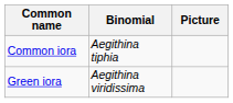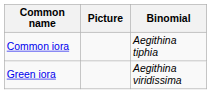columns swapped: Binomial <-> Picture
